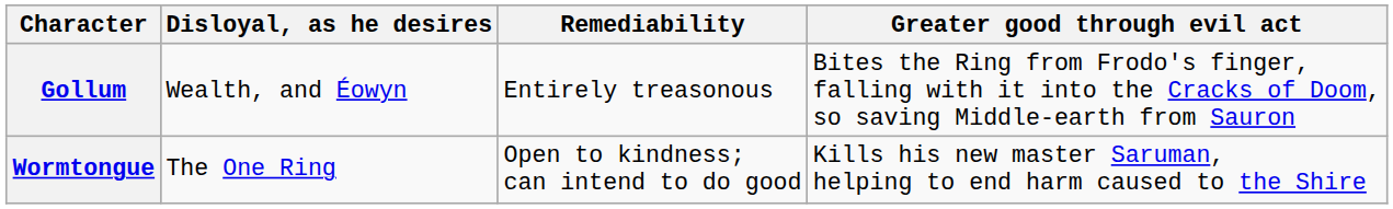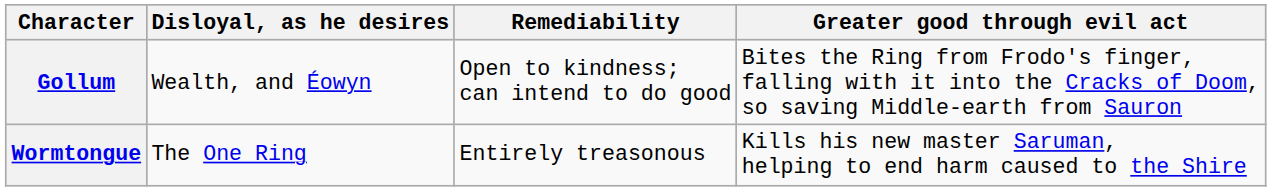Gollum | Remediability: Entirely treasonous -> Open to kindness; can intend to do good
Wormtongue | Remediability: Open to kindness; can intend to do good -> Entirely treasonous
